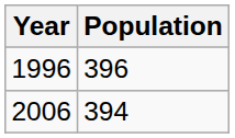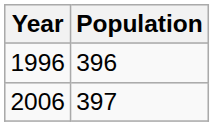2006 | Population: 394 -> 397
